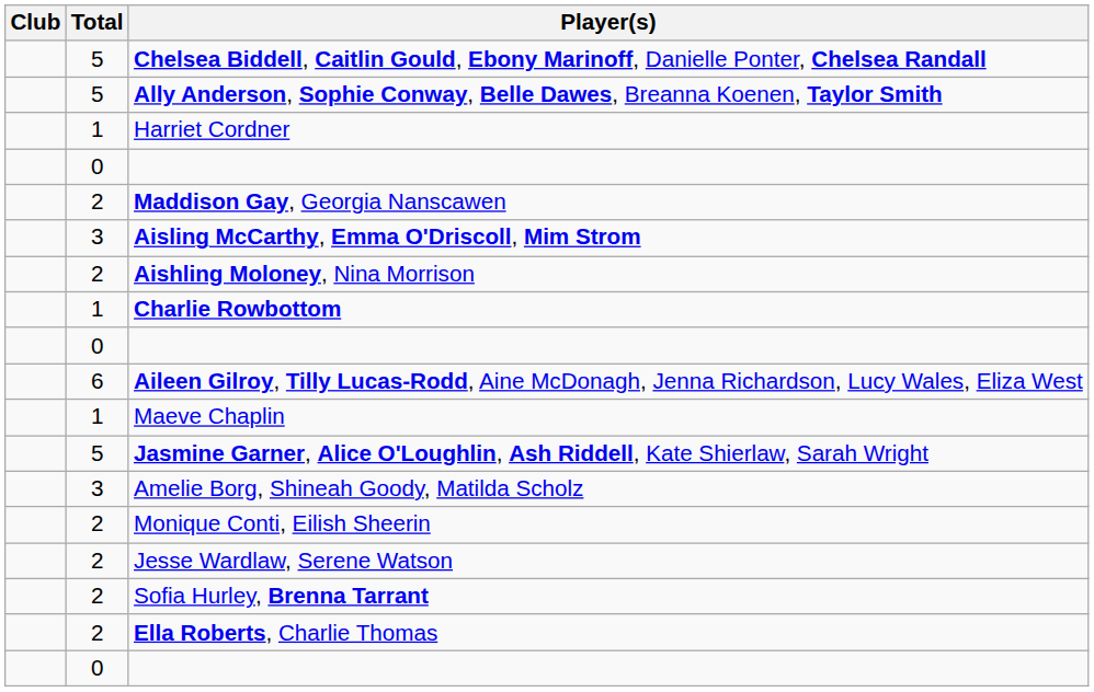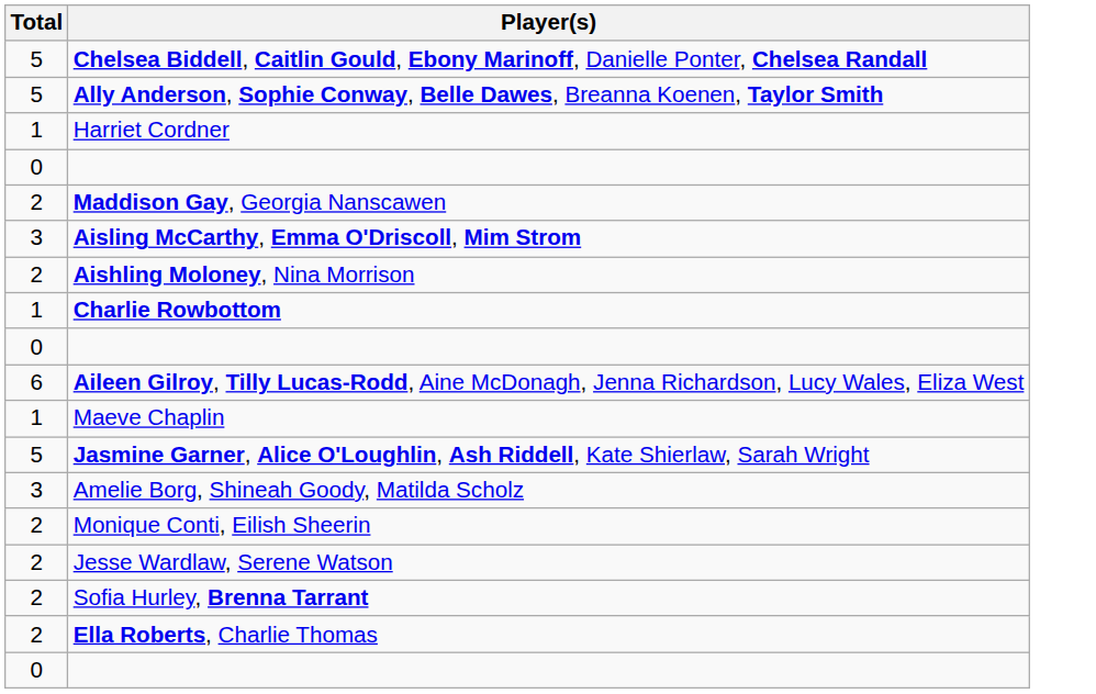- column: Club
